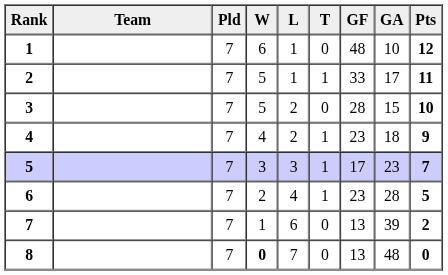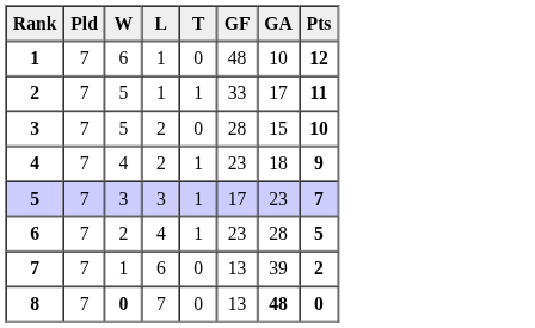- column: Team
8 | GA: normal -> bold
